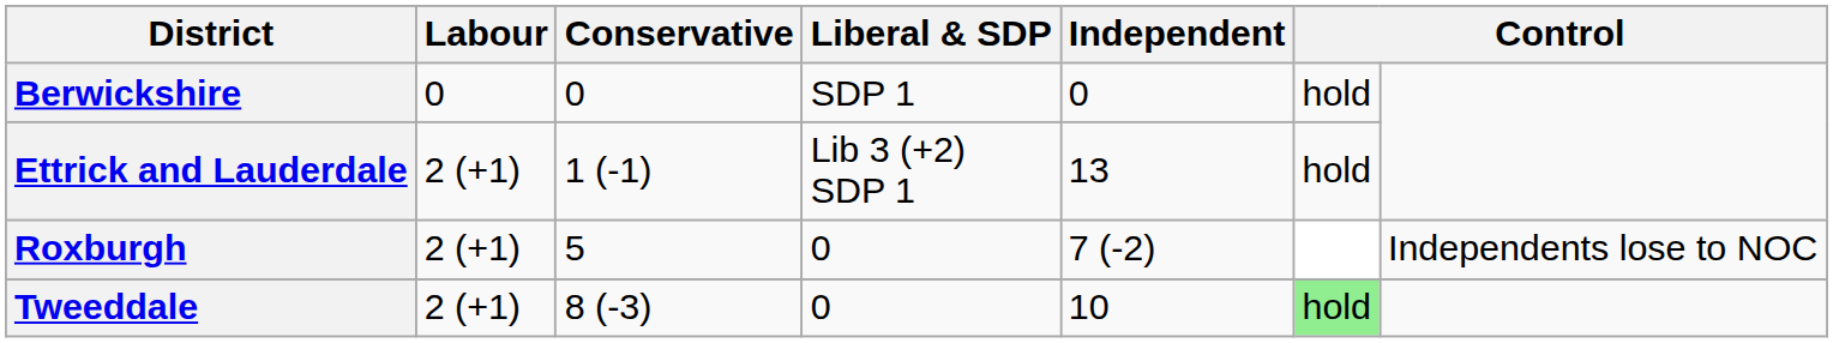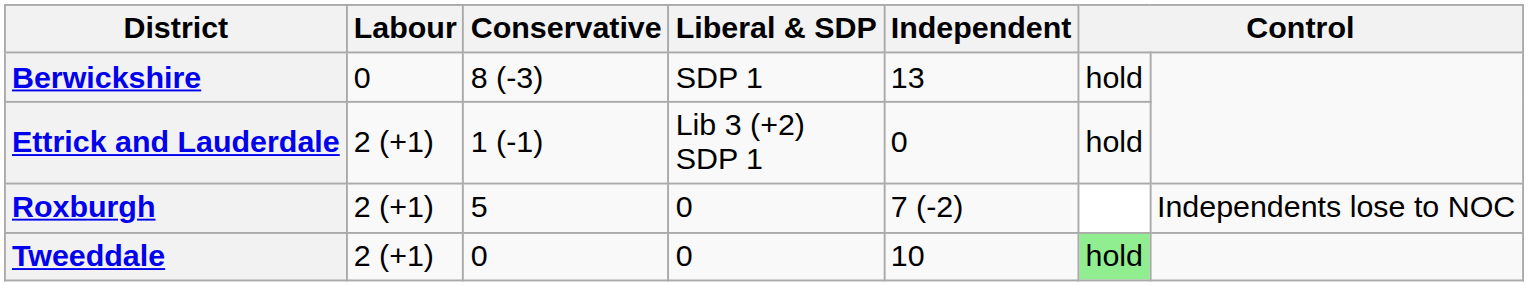Berwickshire | Conservative: 0 -> 8 (-3)
Berwickshire | Independent: 0 -> 13
Ettrick and Lauderdale | Independent: 13 -> 0
Tweeddale | Conservative: 8 (-3) -> 0
